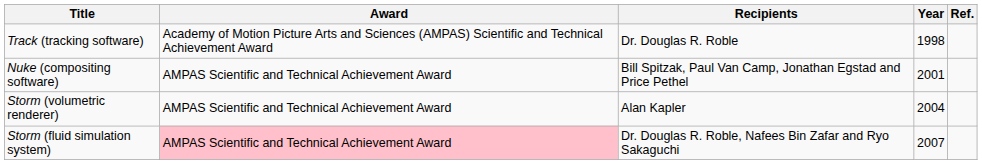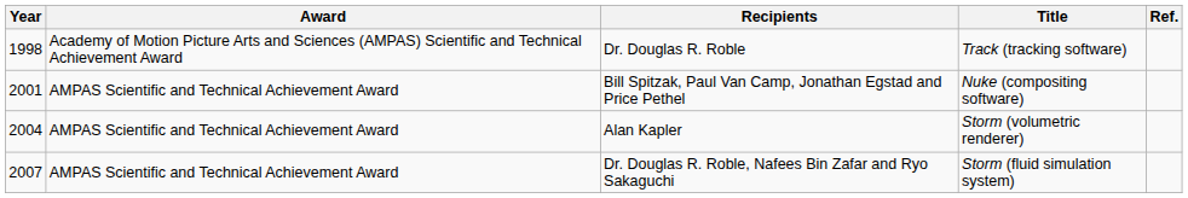columns swapped: Year <-> Title
Dr. Douglas R. Roble, Nafees Bin Zafar and Ryo Sakaguchi | Award: pink background -> no background
